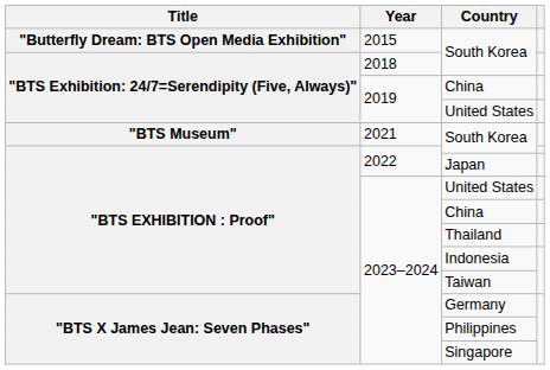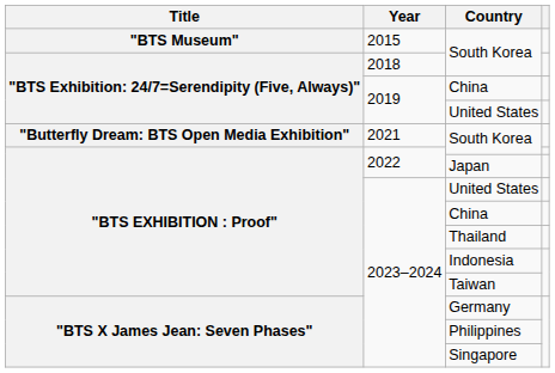2015 / South Korea | Title: "Butterfly Dream: BTS Open Media Exhibition" -> "BTS Museum"
2021 / South Korea | Title: "BTS Museum" -> "Butterfly Dream: BTS Open Media Exhibition"
